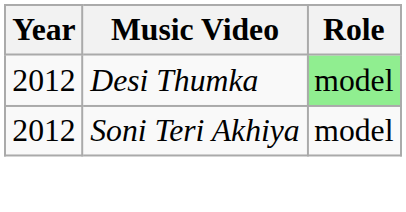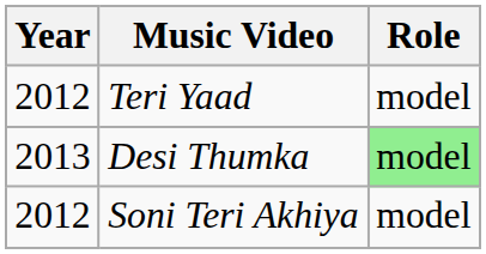+ row: 2012 | Teri Yaad | model
Desi Thumka | Year: 2012 -> 2013
